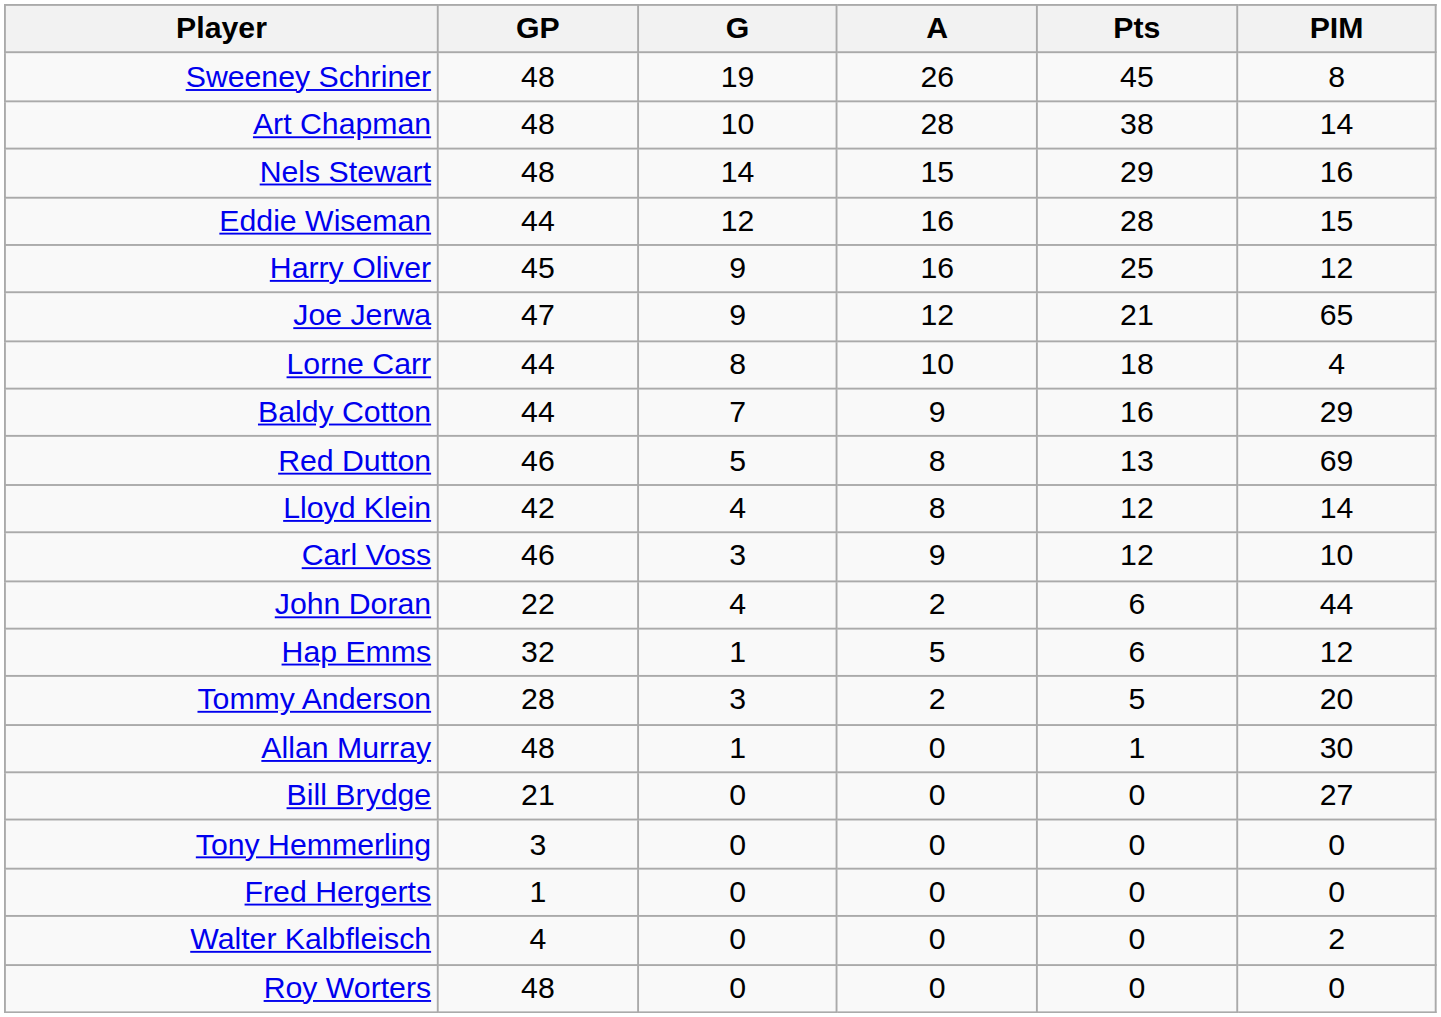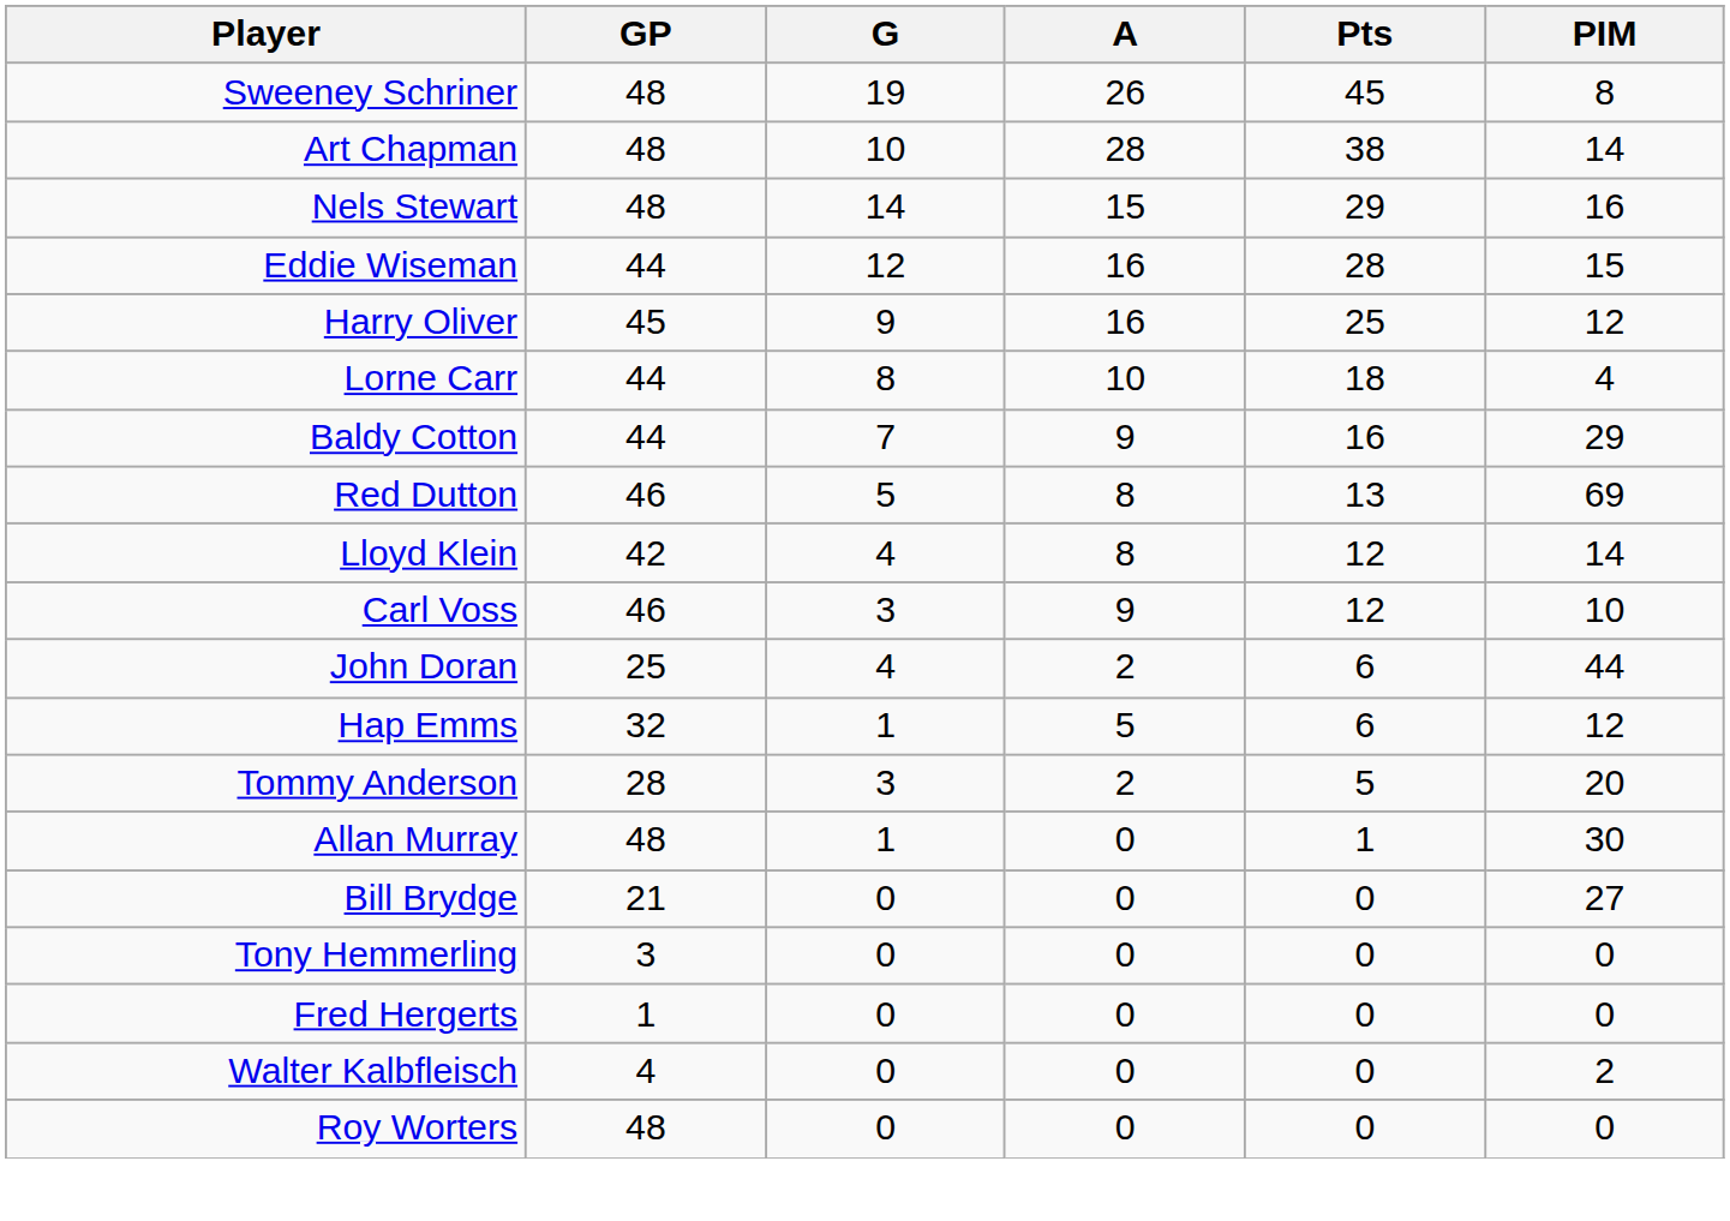- row: Joe Jerwa | 47 | 9 | 12 | 21 | 65
John Doran | GP: 22 -> 25
